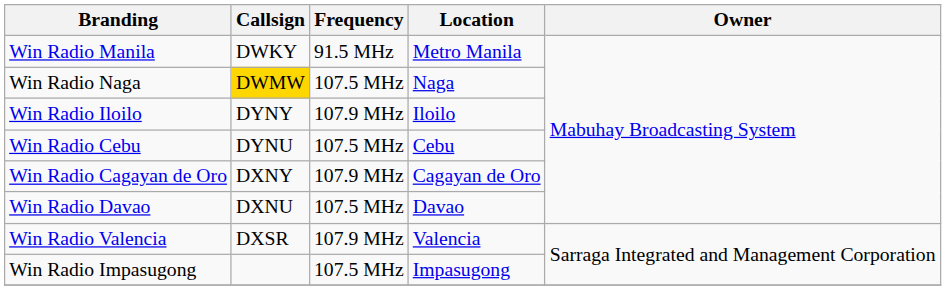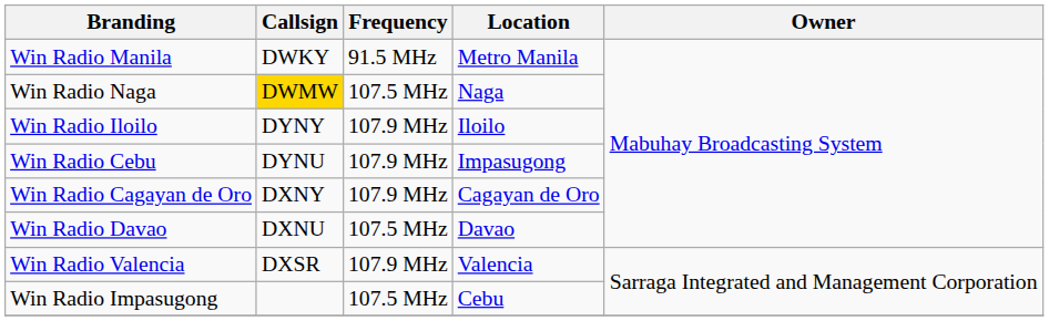Win Radio Cebu | Frequency: 107.5 MHz -> 107.9 MHz
Win Radio Cebu | Location: Cebu -> Impasugong
Win Radio Impasugong | Location: Impasugong -> Cebu
